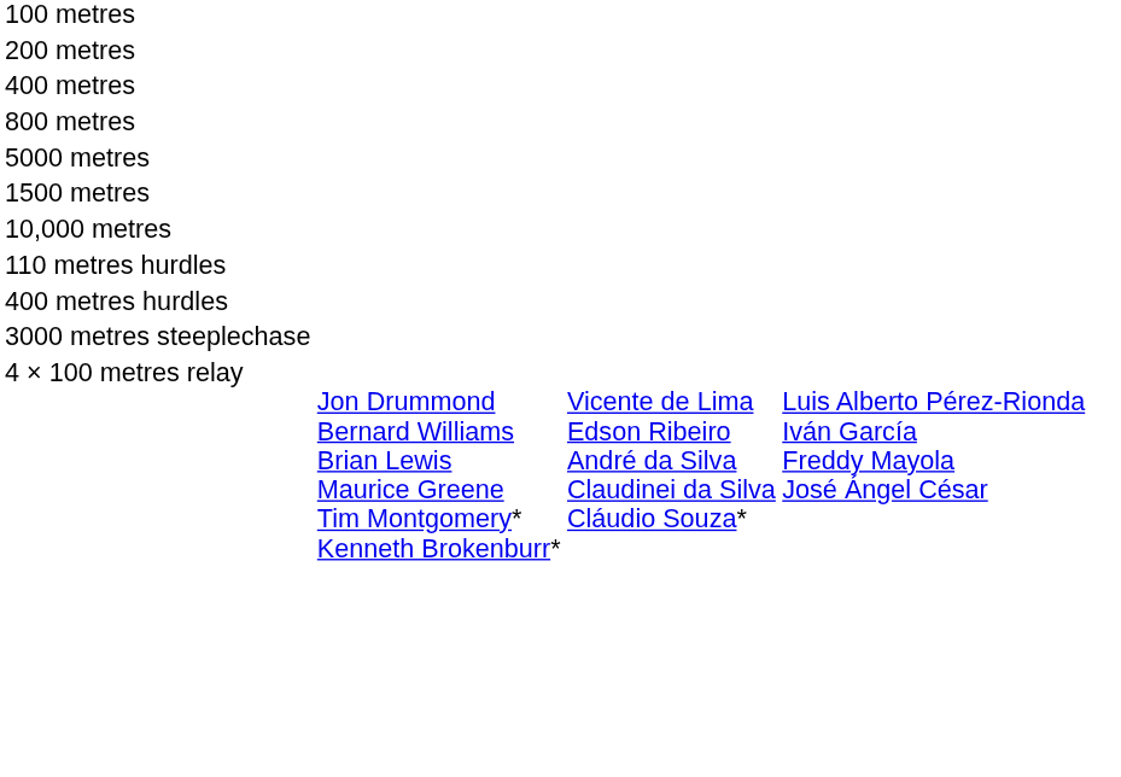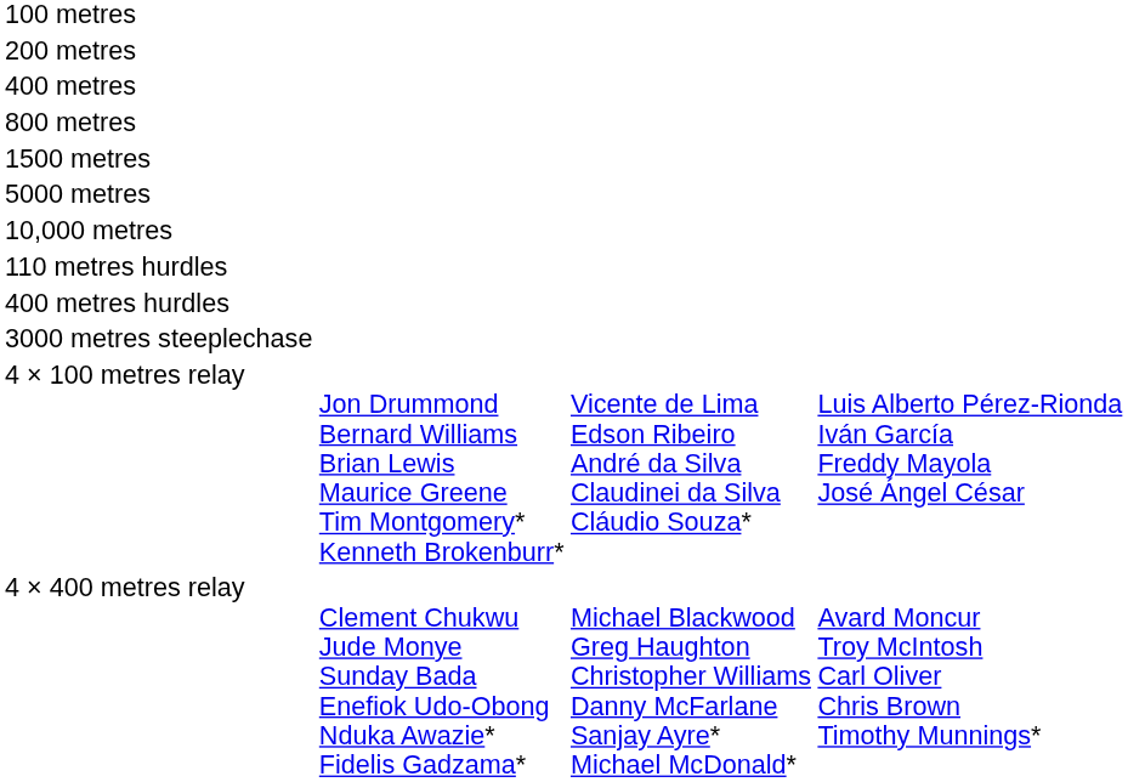rows swapped: 1500 metres <-> 5000 metres
+ row: 4 × 400 metres relay | Clement Chukwu Jude Monye Sunday Bada Enefiok Udo-Obong Nduka Awazie* Fidelis Gadzama* | Michael Blackwood Greg Haughton Christopher Williams Danny McFarlane Sanjay Ayre* Michael McDonald* | Avard Moncur Troy McIntosh Carl Oliver Chris Brown Timothy Munnings*
